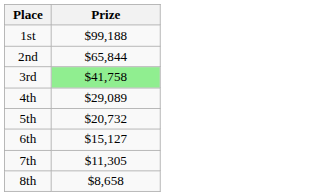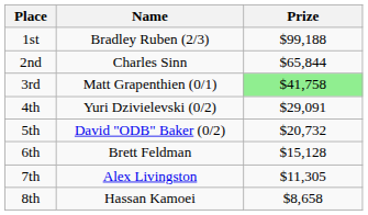+ column: Name | Bradley Ruben (2/3) | Charles Sinn | Matt Grapenthien (0/1) | Yuri Dzivielevski (0/2) | David "ODB" Baker (0/2) | Brett Feldman | Alex Livingston | Hassan Kamoei
4th | Prize: $29,089 -> $29,091
6th | Prize: $15,127 -> $15,128
